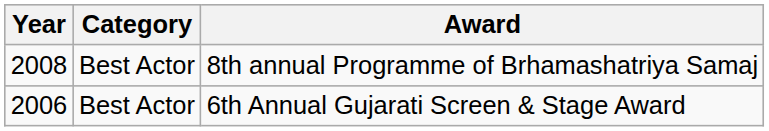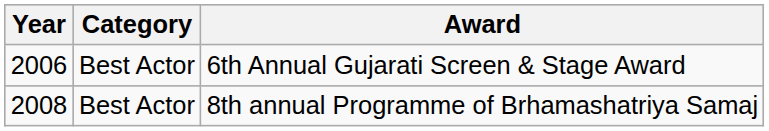rows swapped: 6th Annual Gujarati Screen & Stage Award <-> 8th annual Programme of Brhamashatriya Samaj
